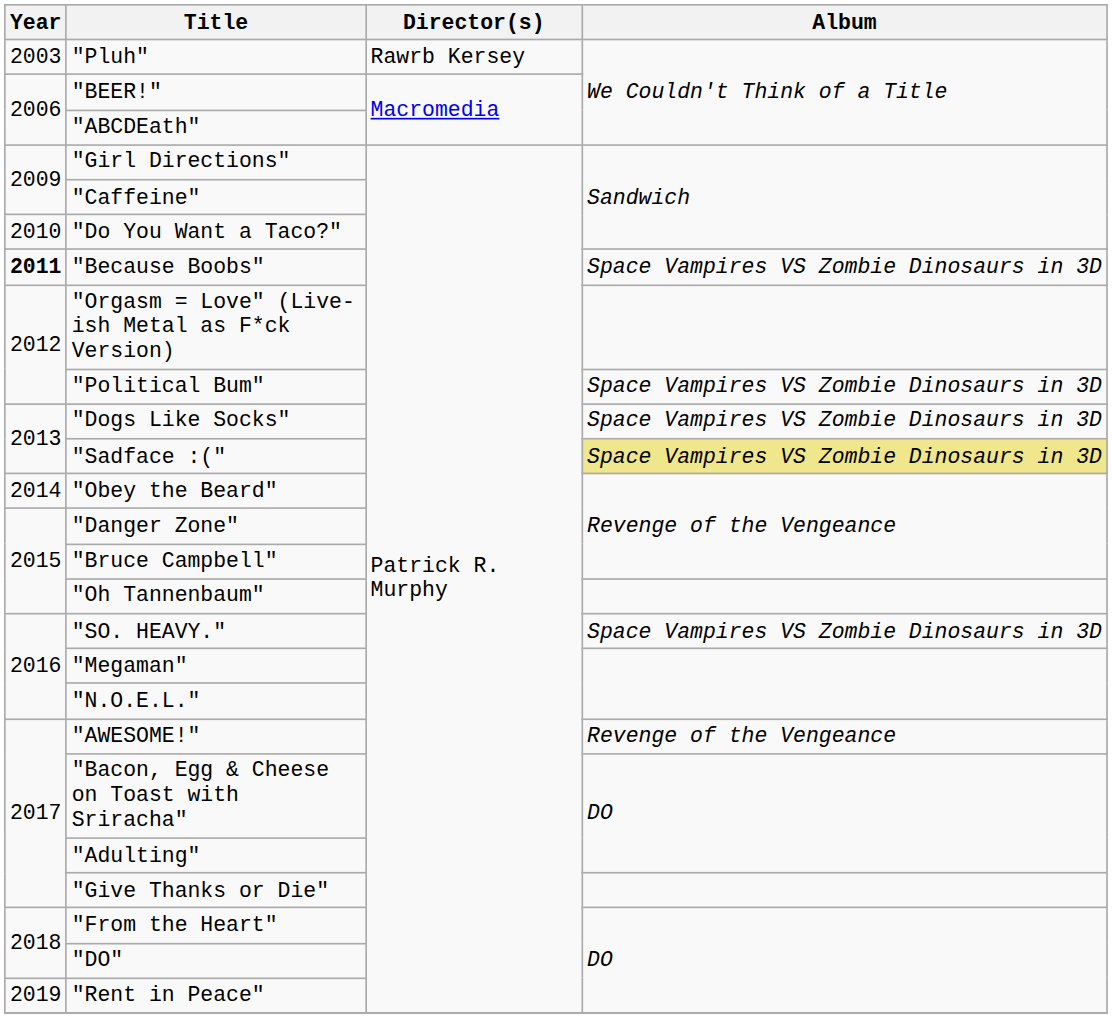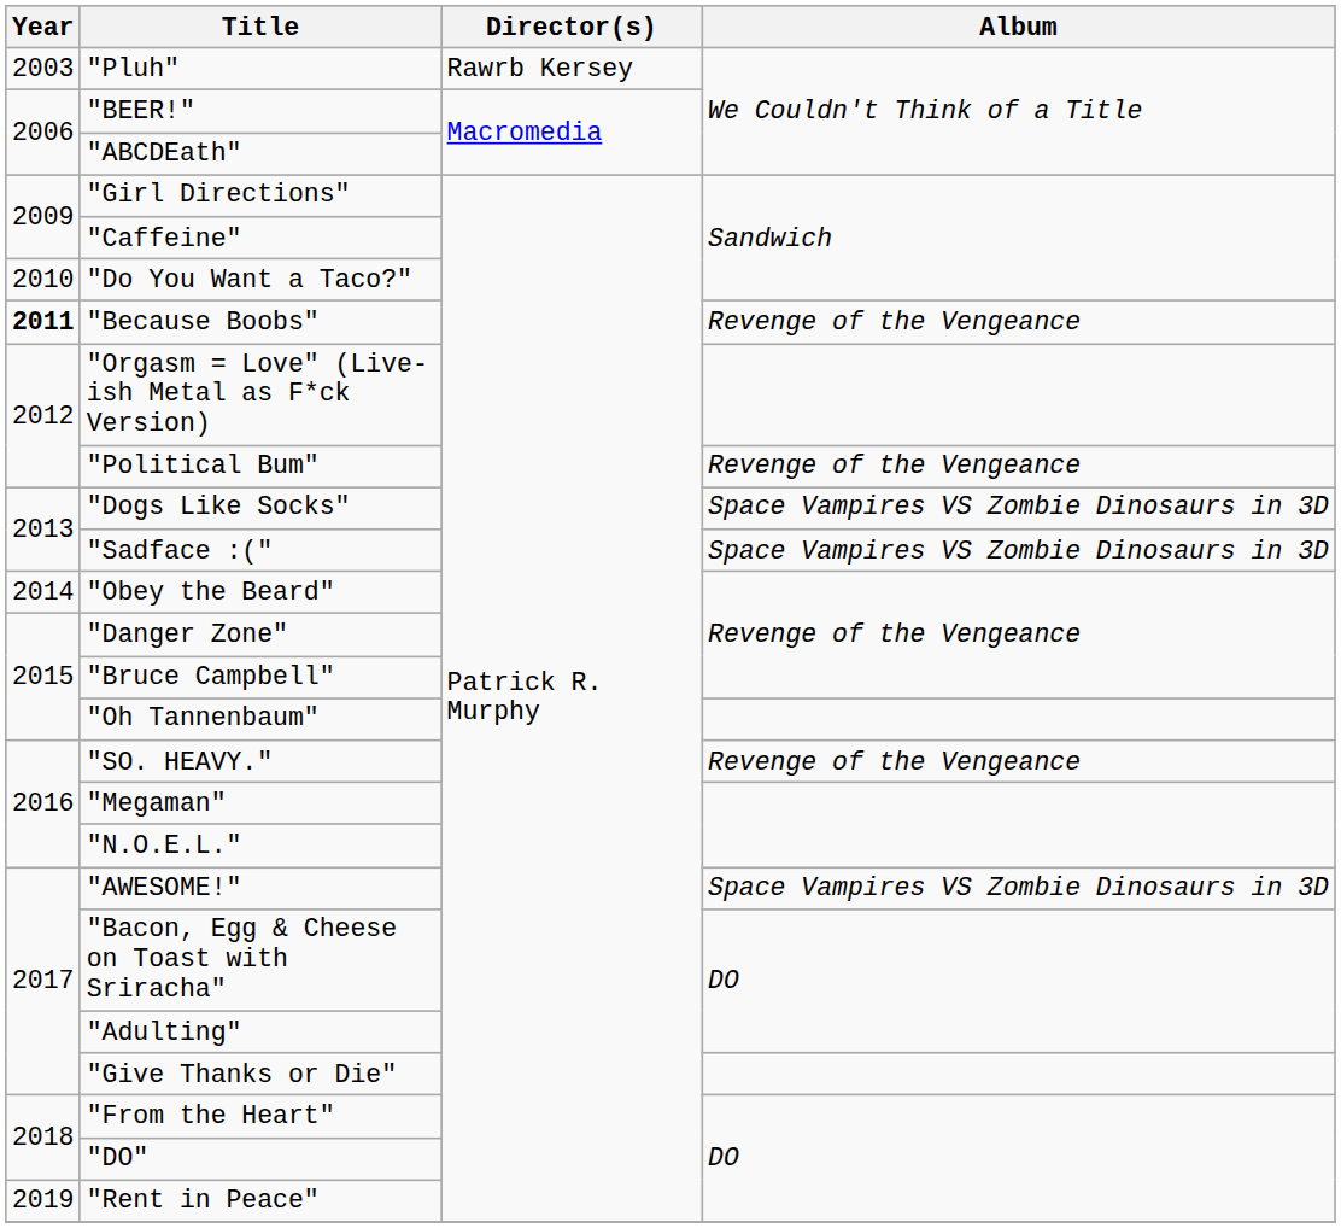"Because Boobs" | Album: Space Vampires VS Zombie Dinosaurs in 3D -> Revenge of the Vengeance
"Political Bum" | Album: Space Vampires VS Zombie Dinosaurs in 3D -> Revenge of the Vengeance
"Sadface :(" | Album: khaki background -> no background
"SO. HEAVY." | Album: Space Vampires VS Zombie Dinosaurs in 3D -> Revenge of the Vengeance
"AWESOME!" | Album: Revenge of the Vengeance -> Space Vampires VS Zombie Dinosaurs in 3D
